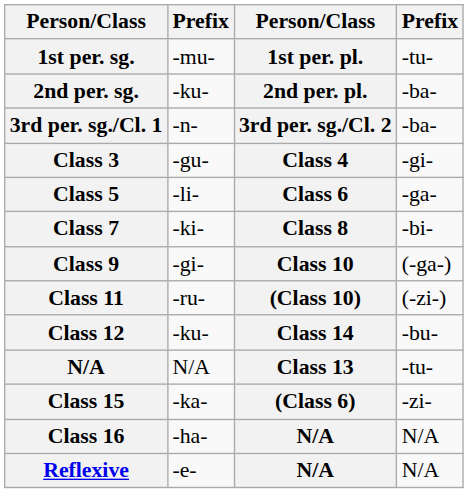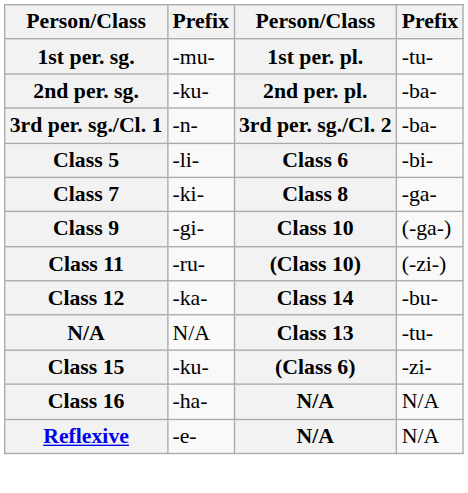- row: Class 3 | -gu- | Class 4 | -gi-
Class 5 | column 4: -ga- -> -bi-
Class 7 | column 4: -bi- -> -ga-
Class 12 | column 2: -ku- -> -ka-
Class 15 | column 2: -ka- -> -ku-
